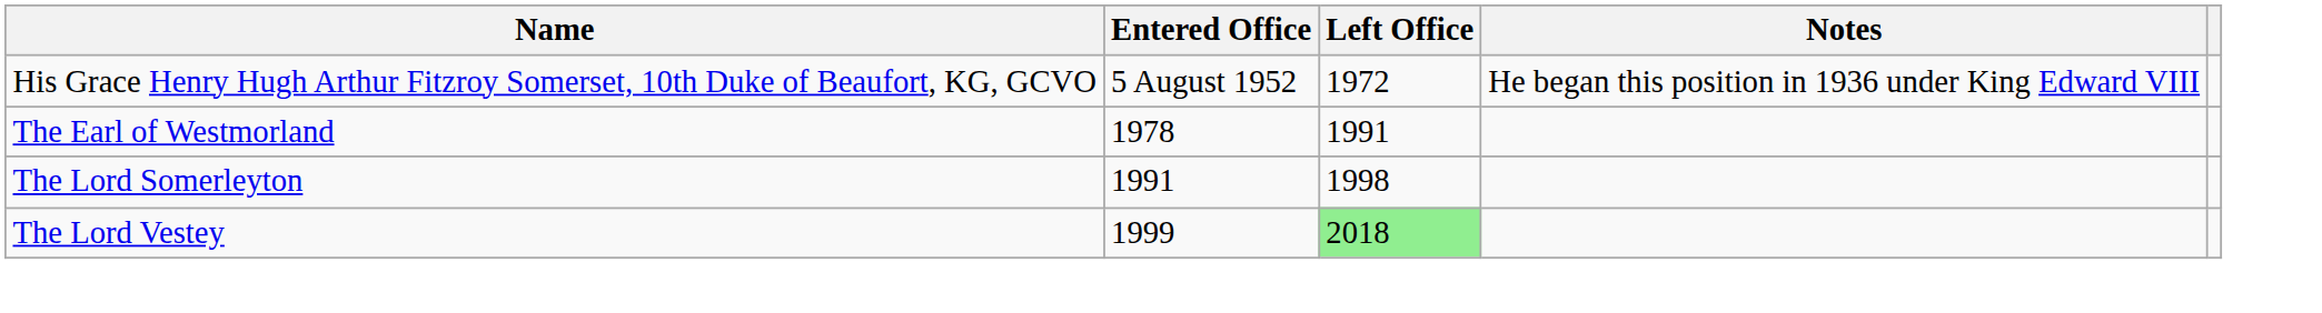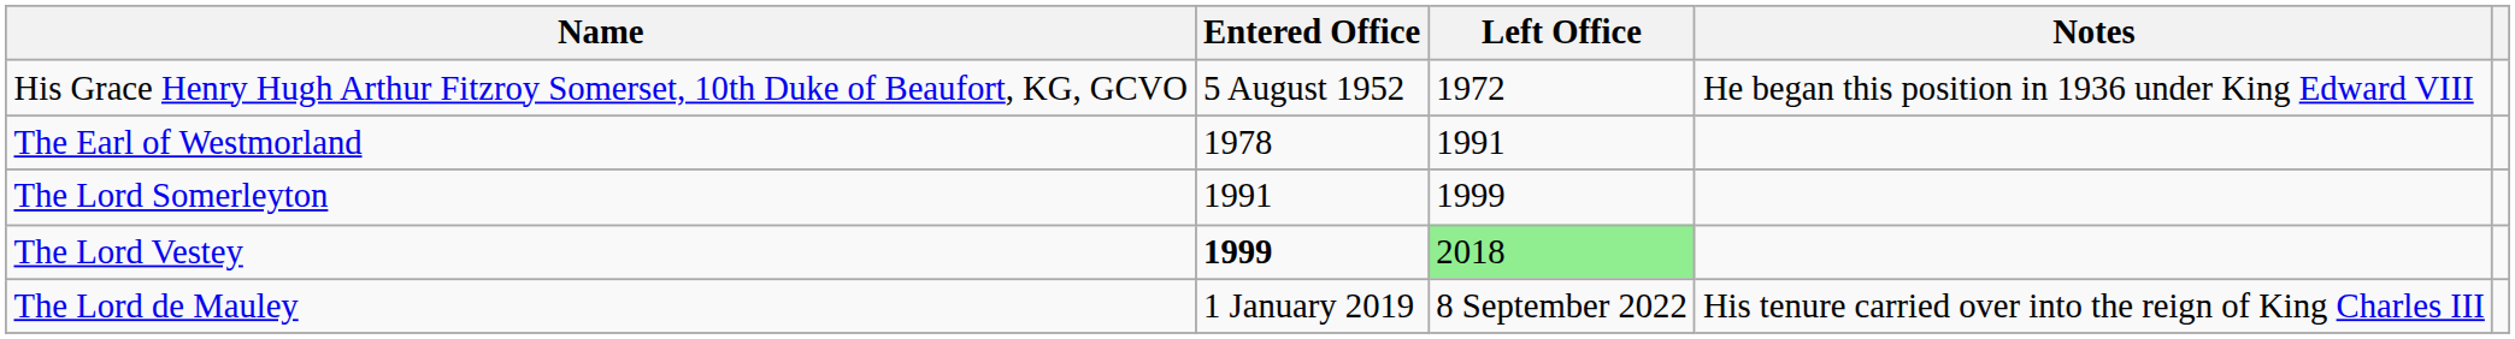The Lord Somerleyton | Left Office: 1998 -> 1999
The Lord Vestey | Entered Office: normal -> bold
+ row: The Lord de Mauley | 1 January 2019 | 8 September 2022 | His tenure carried over into the reign of King Charles III
